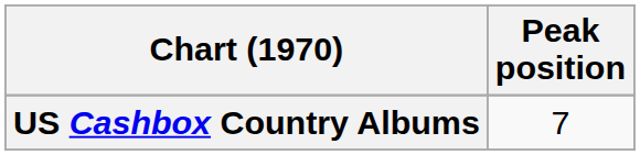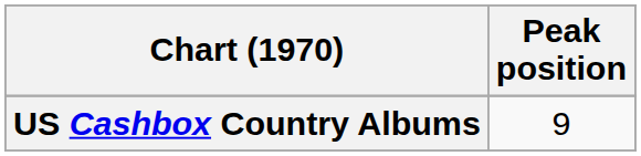US Cashbox Country Albums | Peak position: 7 -> 9
